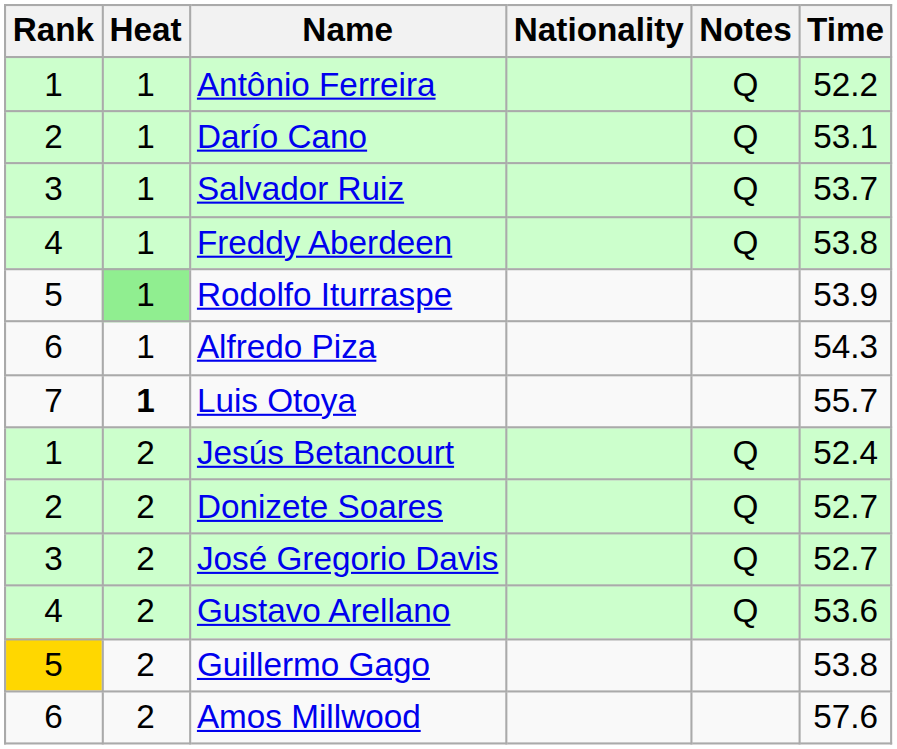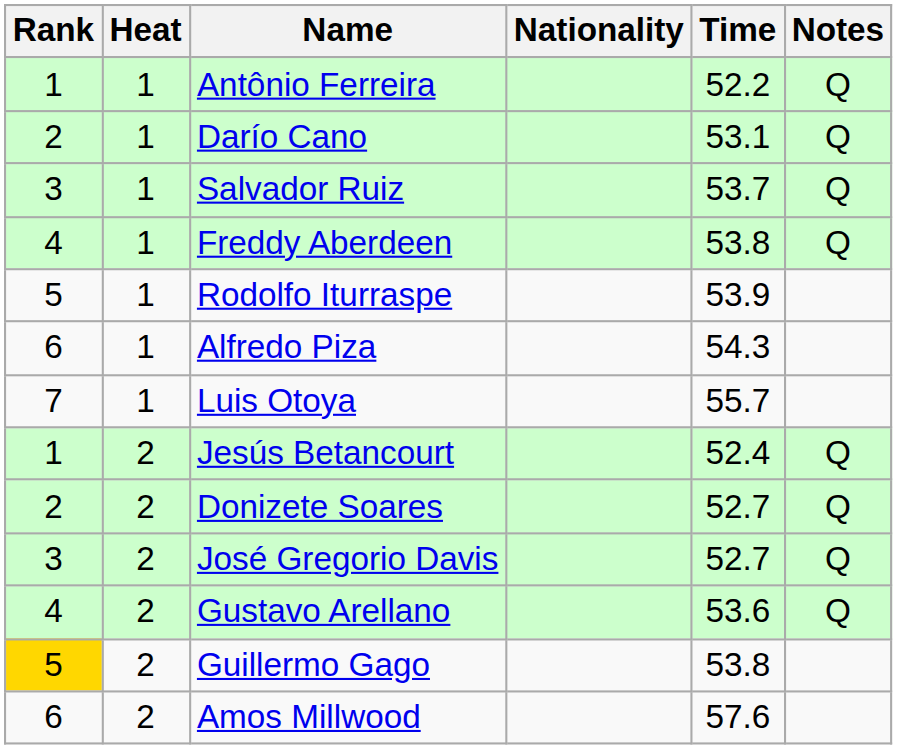columns swapped: Time <-> Notes
Rodolfo Iturraspe | Heat: lightgreen background -> no background
Luis Otoya | Heat: bold -> normal
